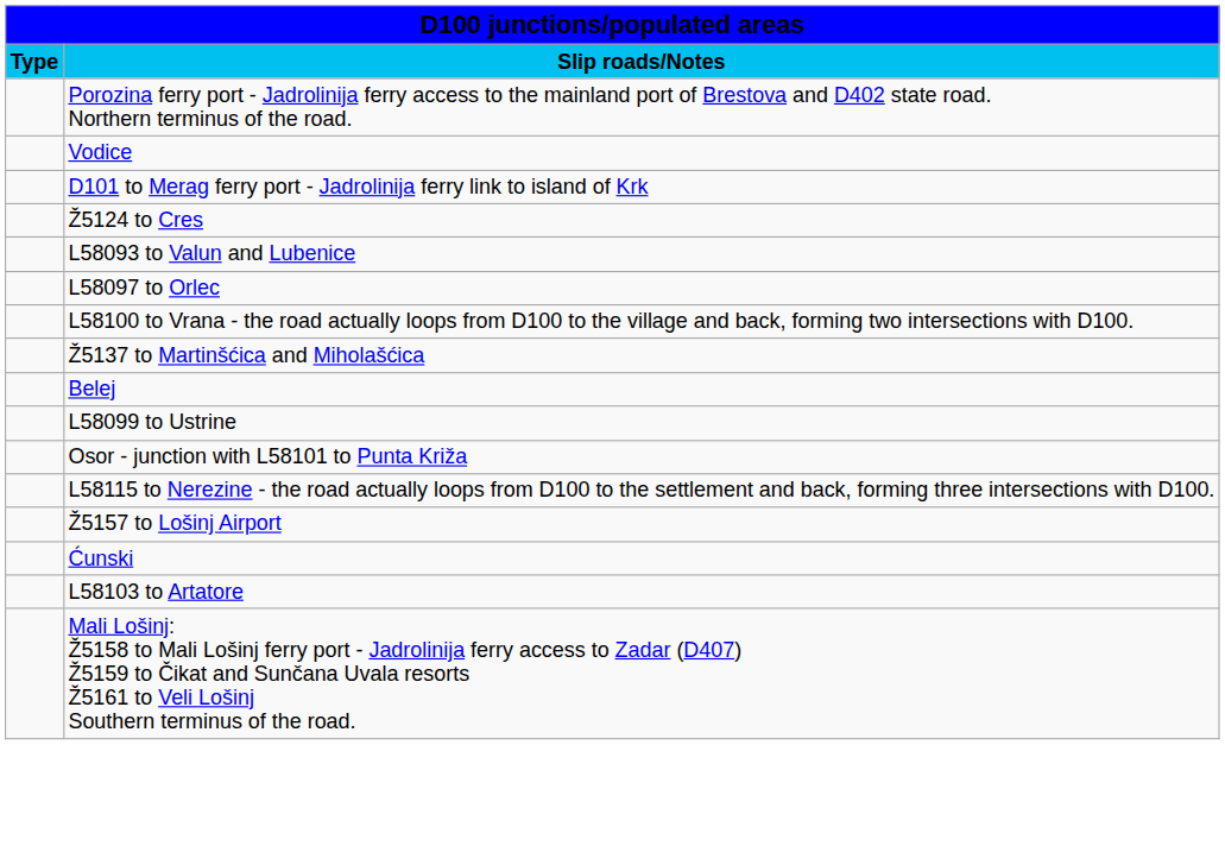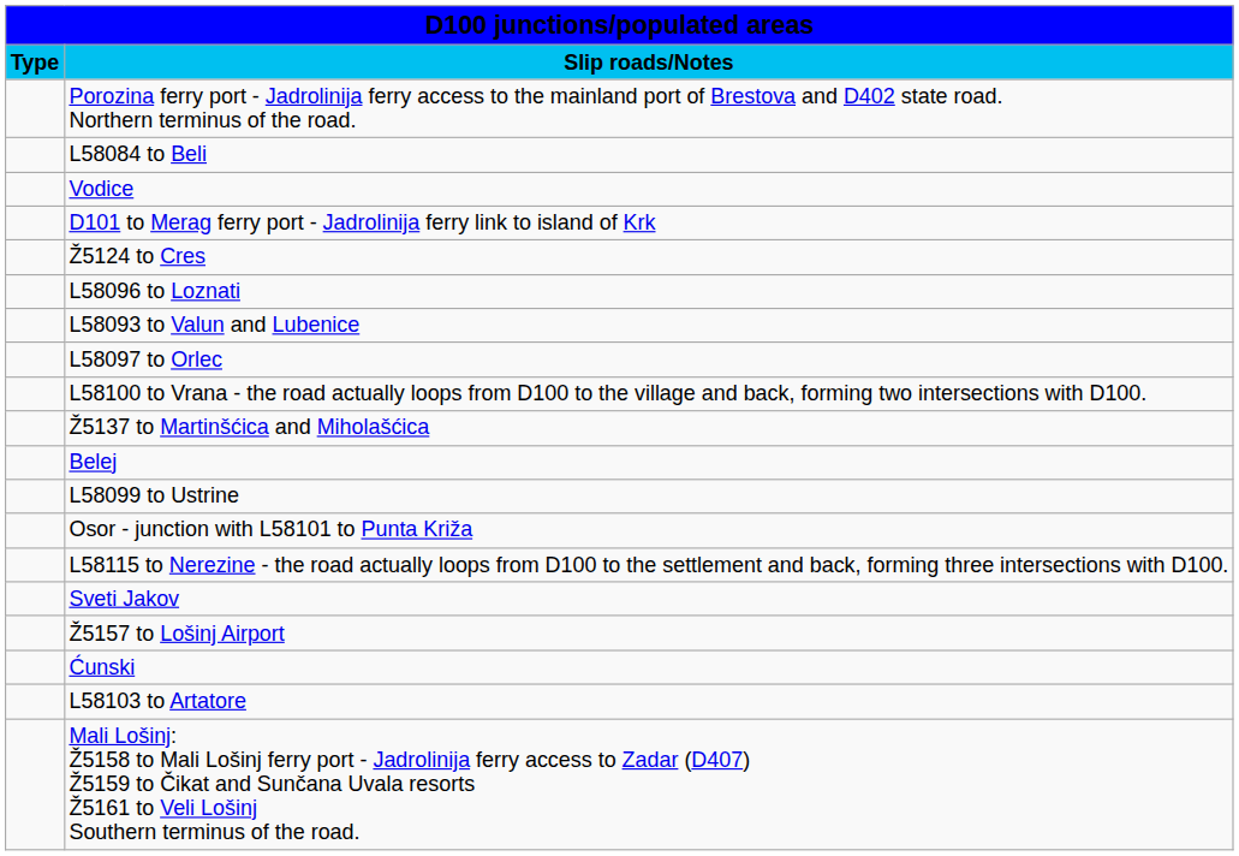+ row: L58084 to Beli
+ row: L58096 to Loznati
+ row: Sveti Jakov
